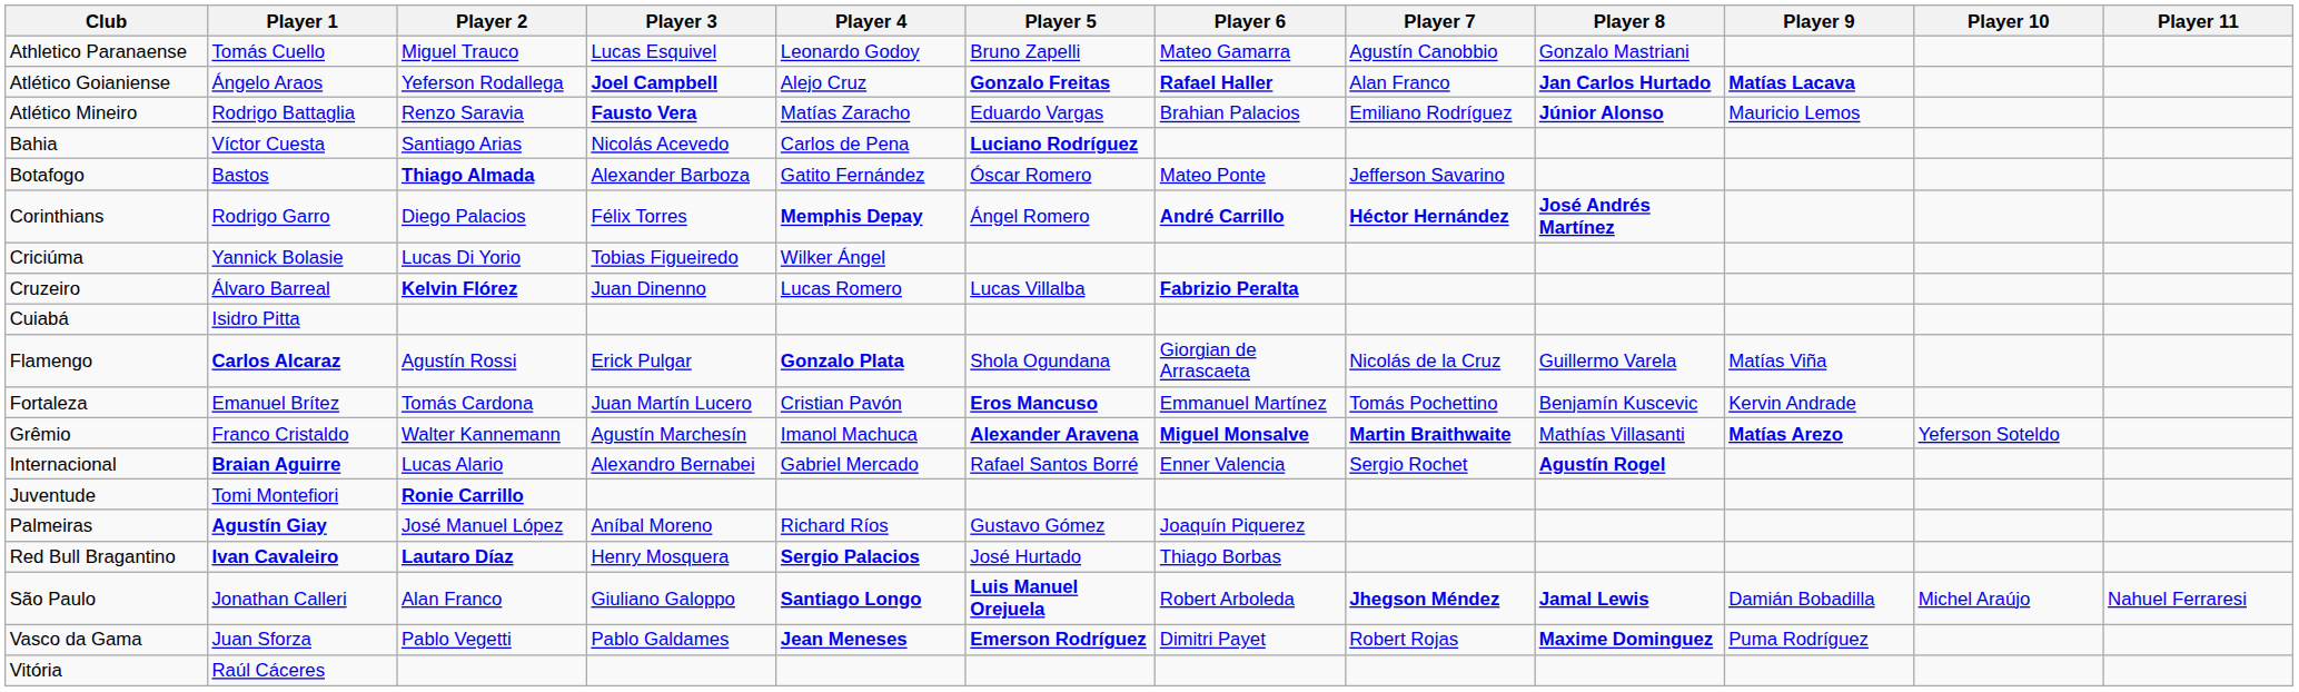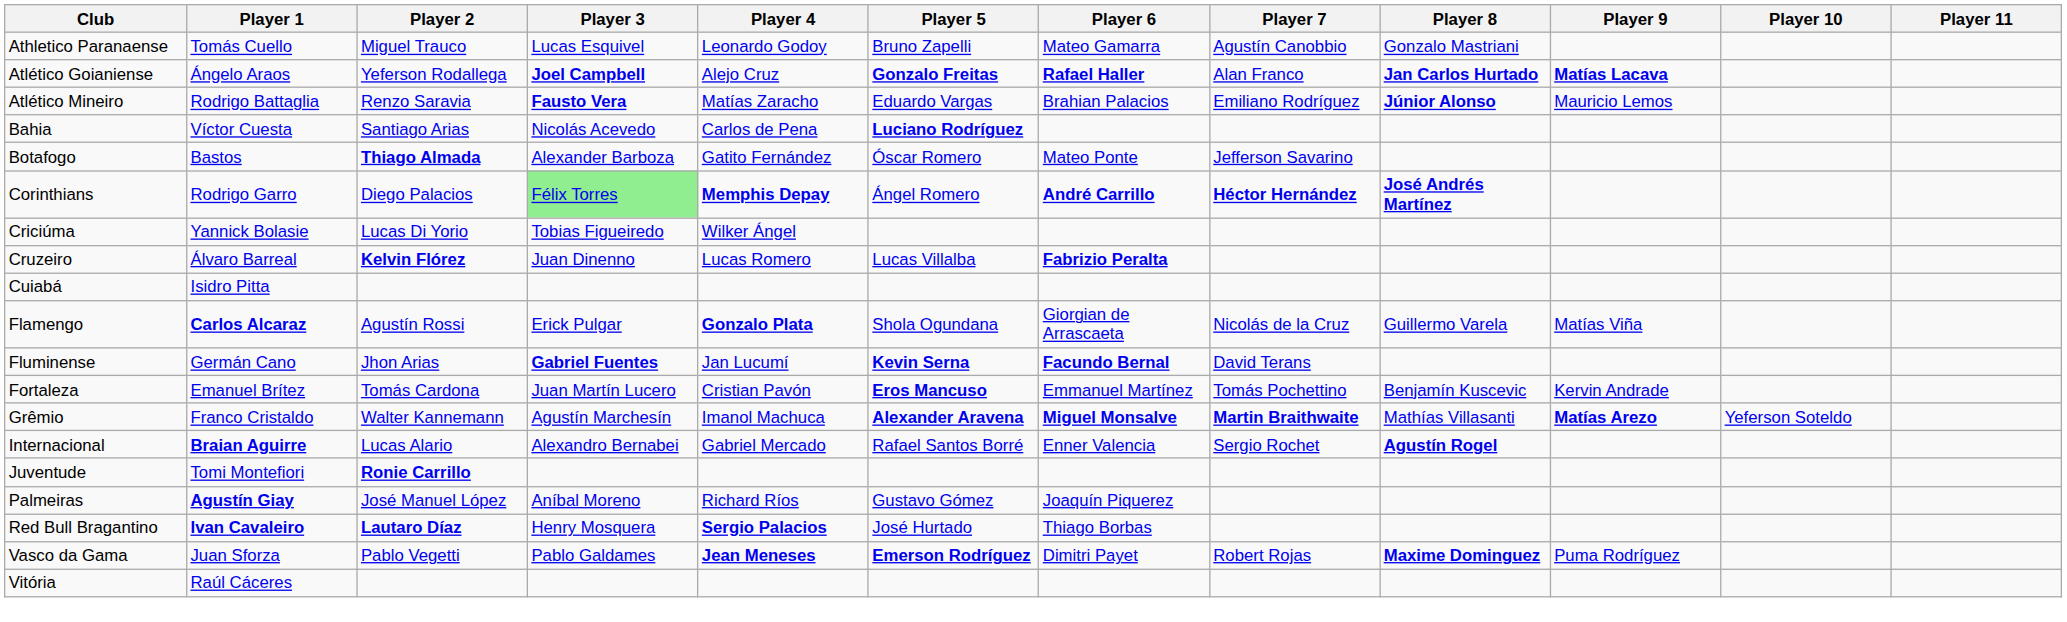Corinthians | Player 3: no background -> lightgreen background
+ row: Fluminense | Germán Cano | Jhon Arias | Gabriel Fuentes | Jan Lucumí | Kevin Serna | Facundo Bernal | David Terans
- row: São Paulo | Jonathan Calleri | Alan Franco | Giuliano Galoppo | Santiago Longo | Luis Manuel Orejuela | Robert Arboleda | Jhegson Méndez | Jamal Lewis | Damián Bobadilla | Michel Araújo | Nahuel Ferraresi
